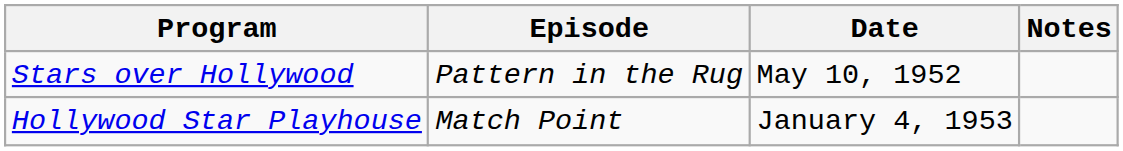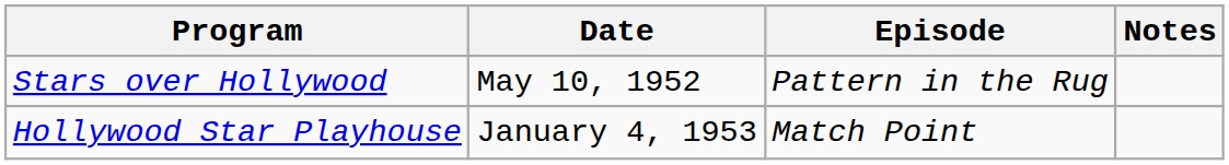columns swapped: Episode <-> Date
